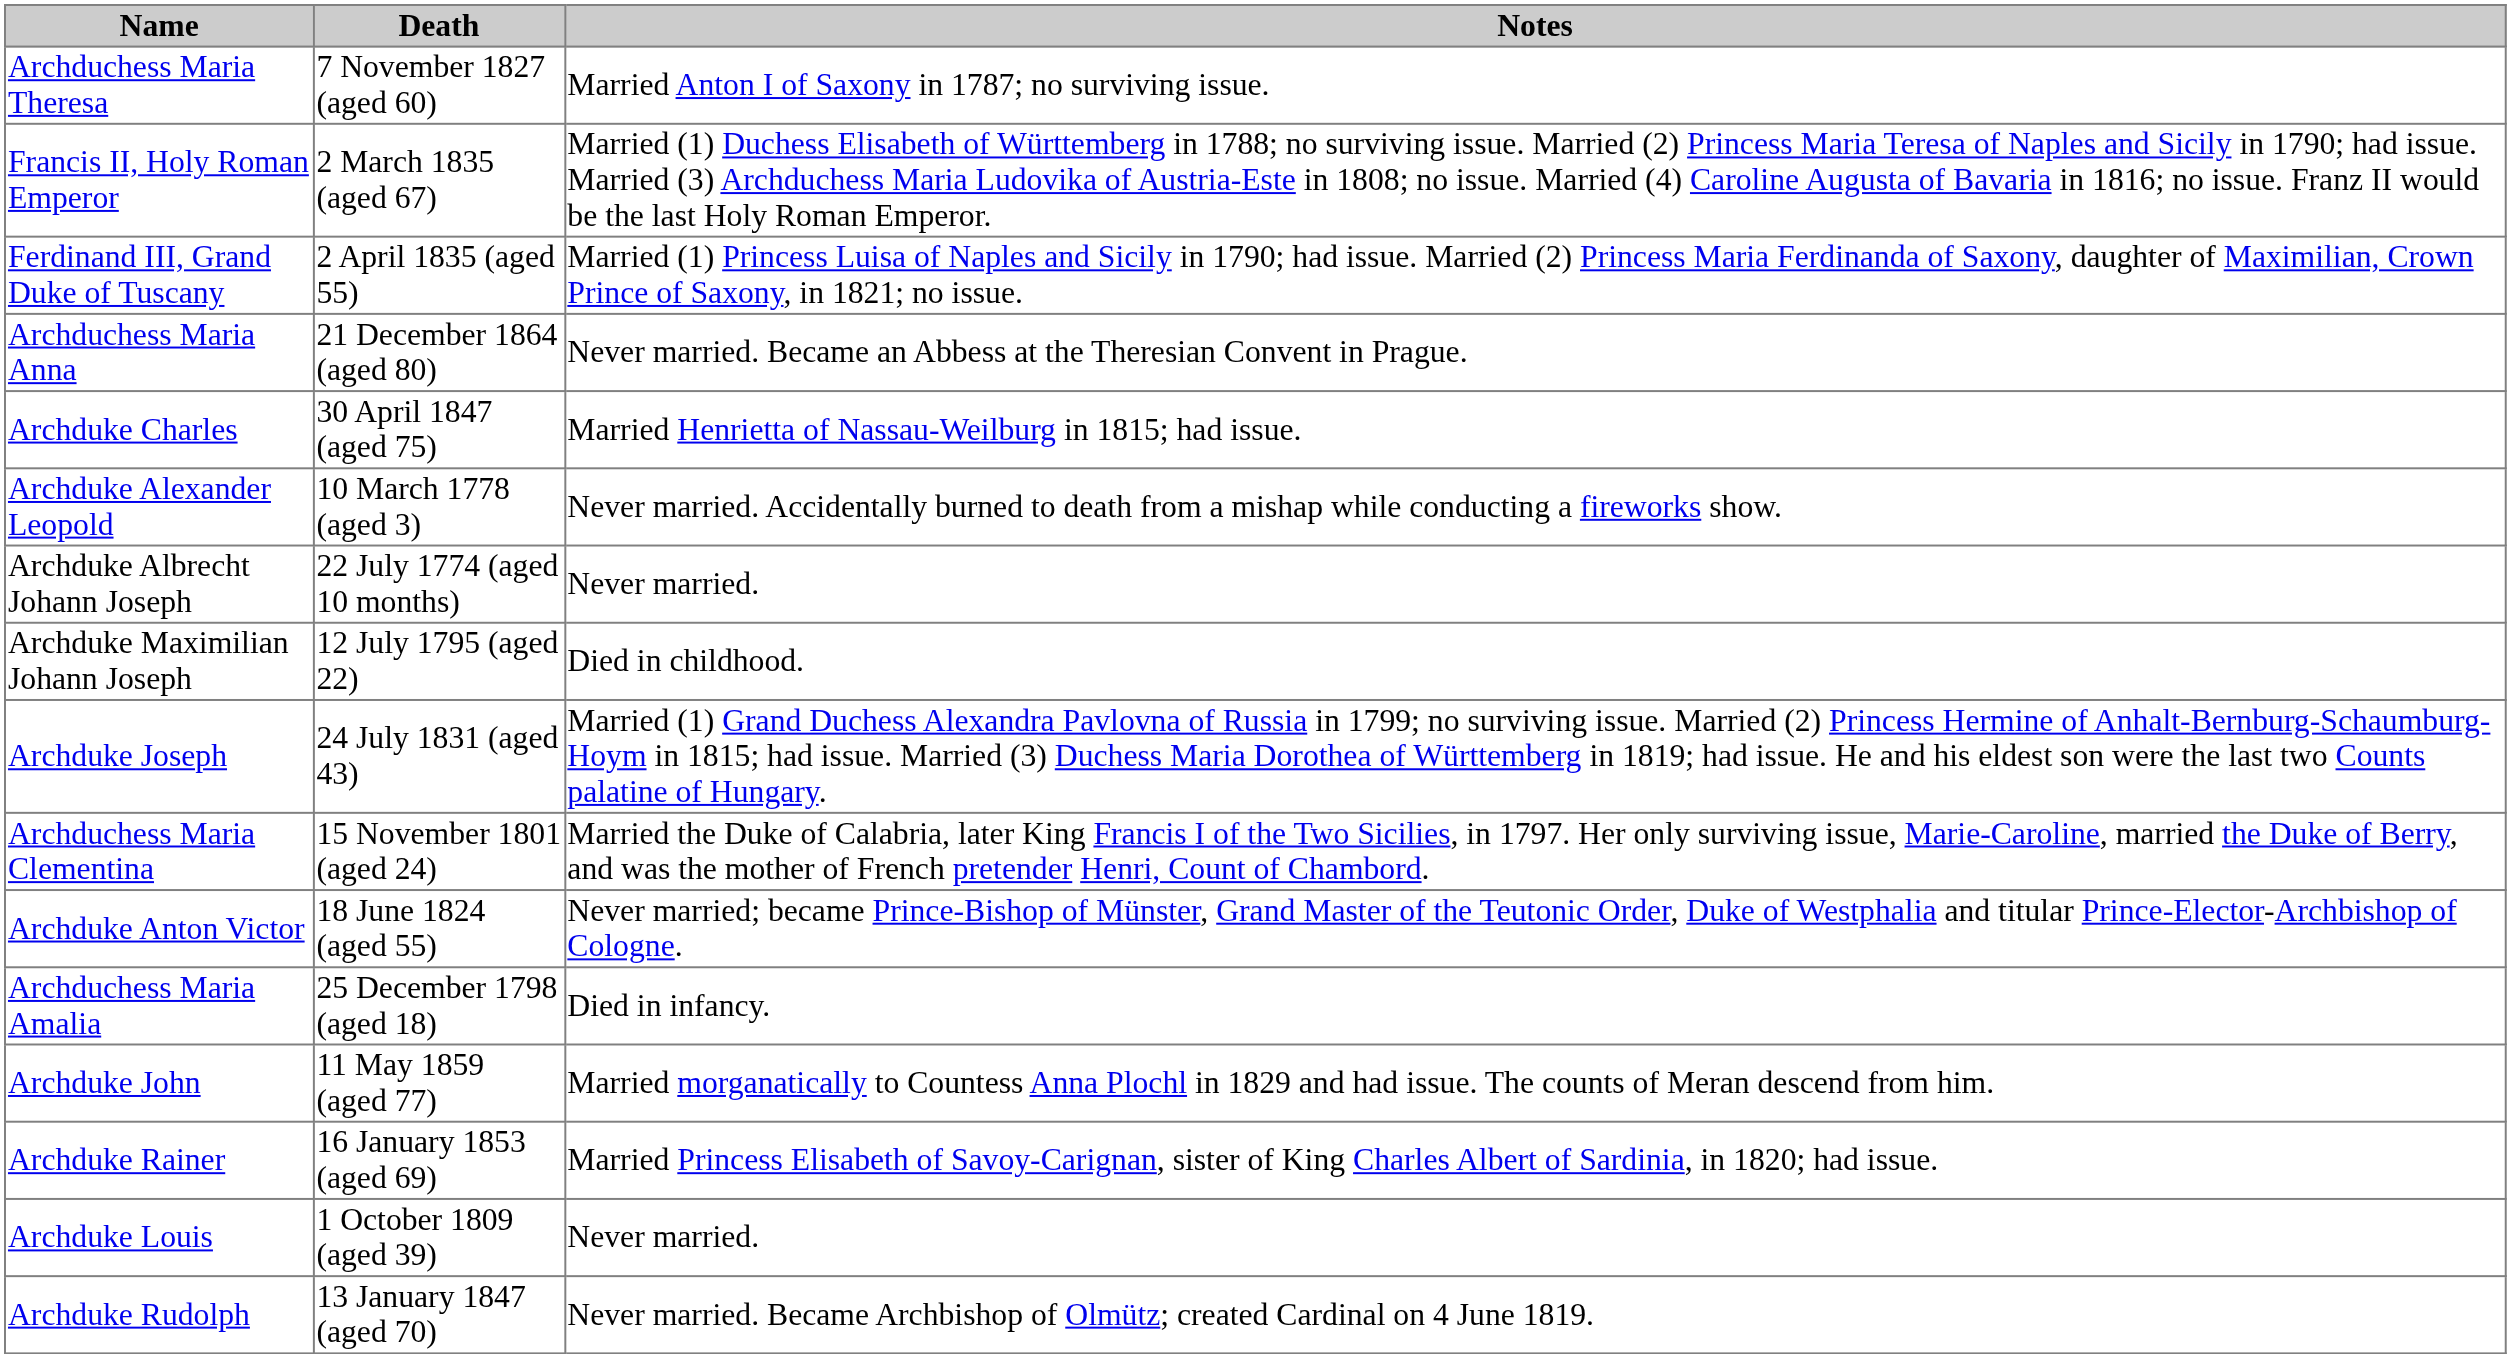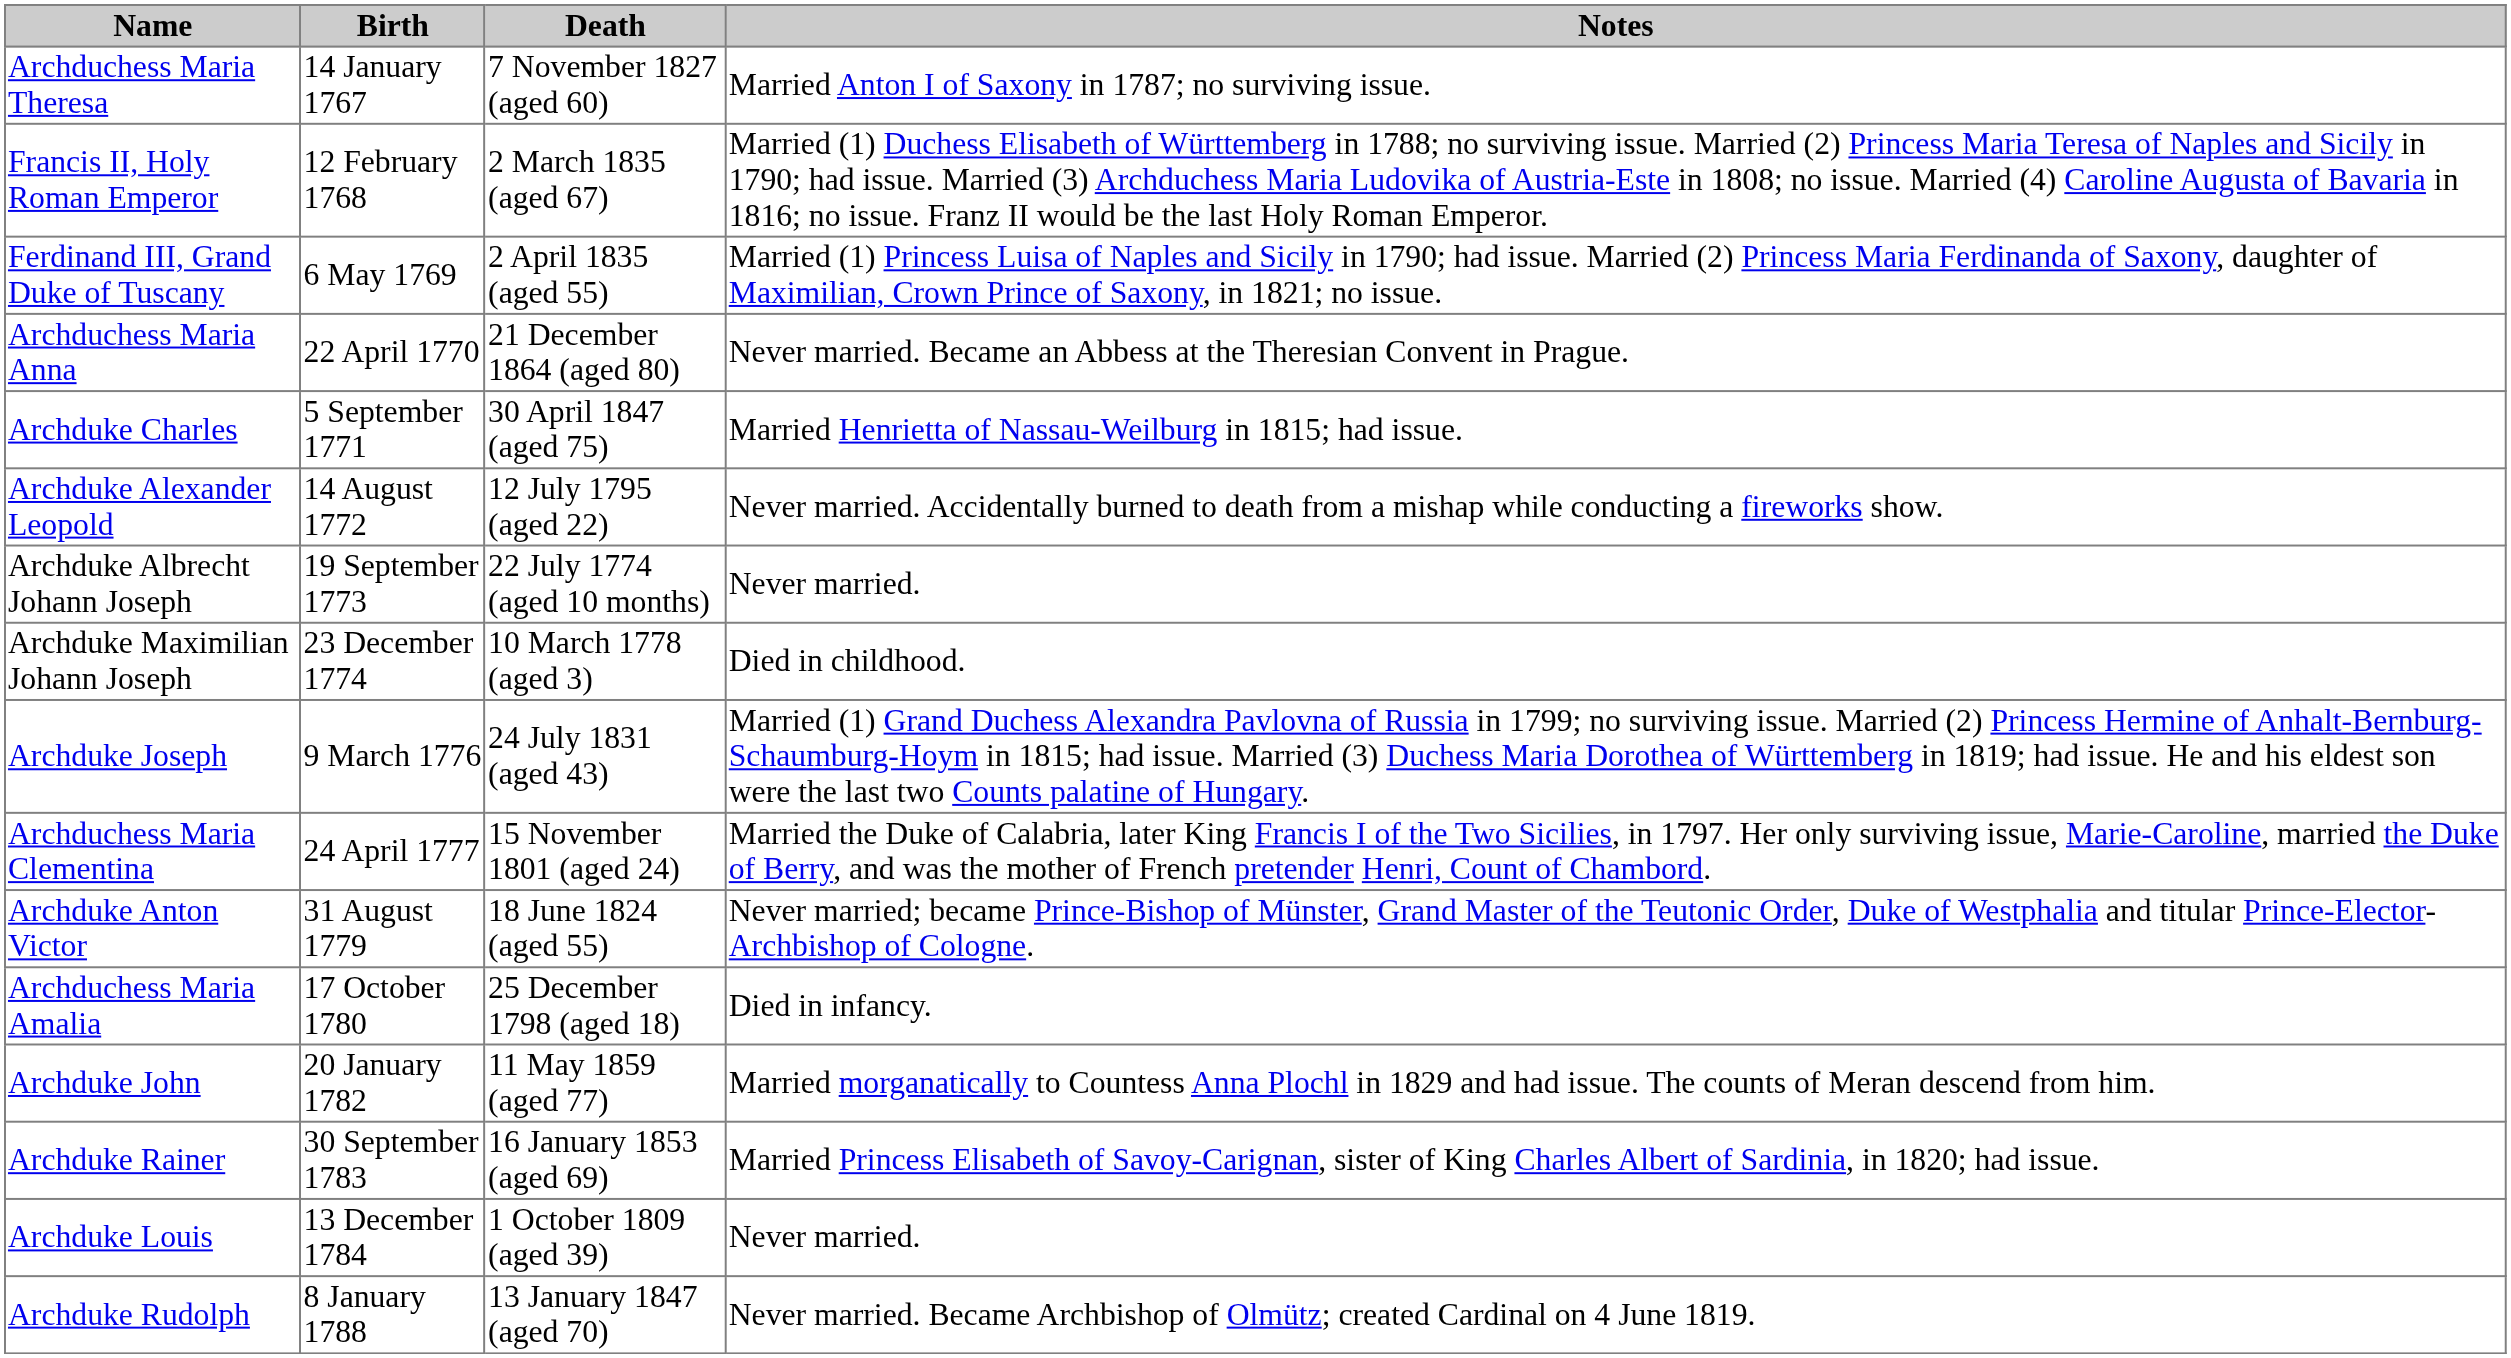+ column: Birth | 14 January 1767 | 12 February 1768 | 6 May 1769 | 22 April 1770 | 5 September 1771 | 14 August 1772 | 19 September 1773 | 23 December 1774 | 9 March 1776 | 24 April 1777 | 31 August 1779 | 17 October 1780 | 20 January 1782 | 30 September 1783 | 13 December 1784 | 8 January 1788
Archduke Alexander Leopold | Death: 10 March 1778 (aged 3) -> 12 July 1795 (aged 22)
Archduke Maximilian Johann Joseph | Death: 12 July 1795 (aged 22) -> 10 March 1778 (aged 3)
